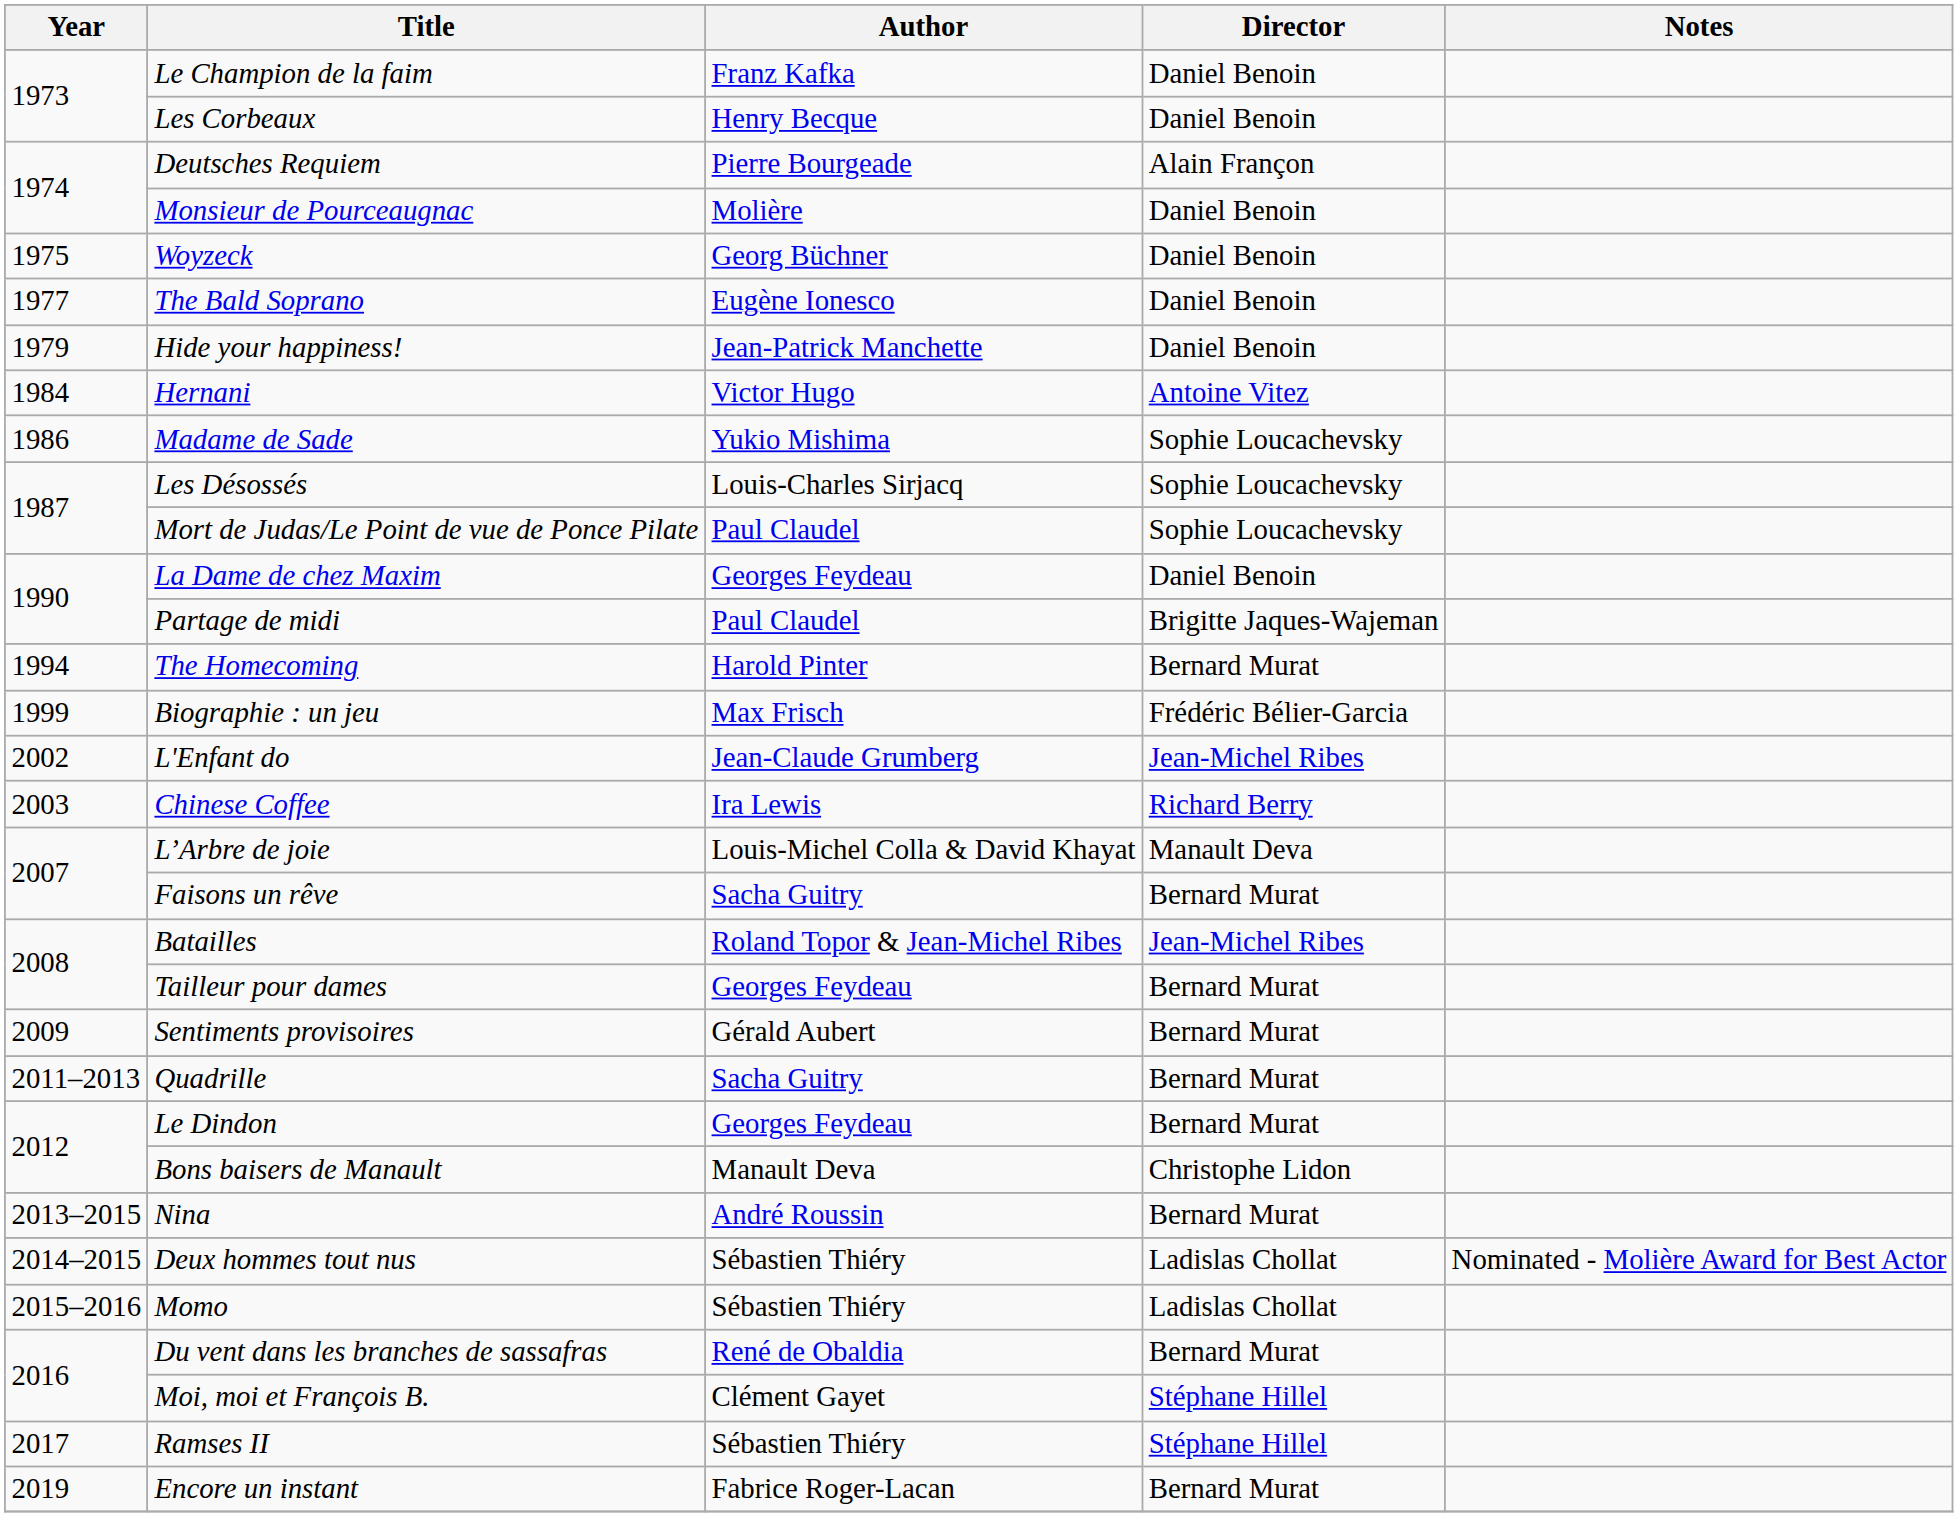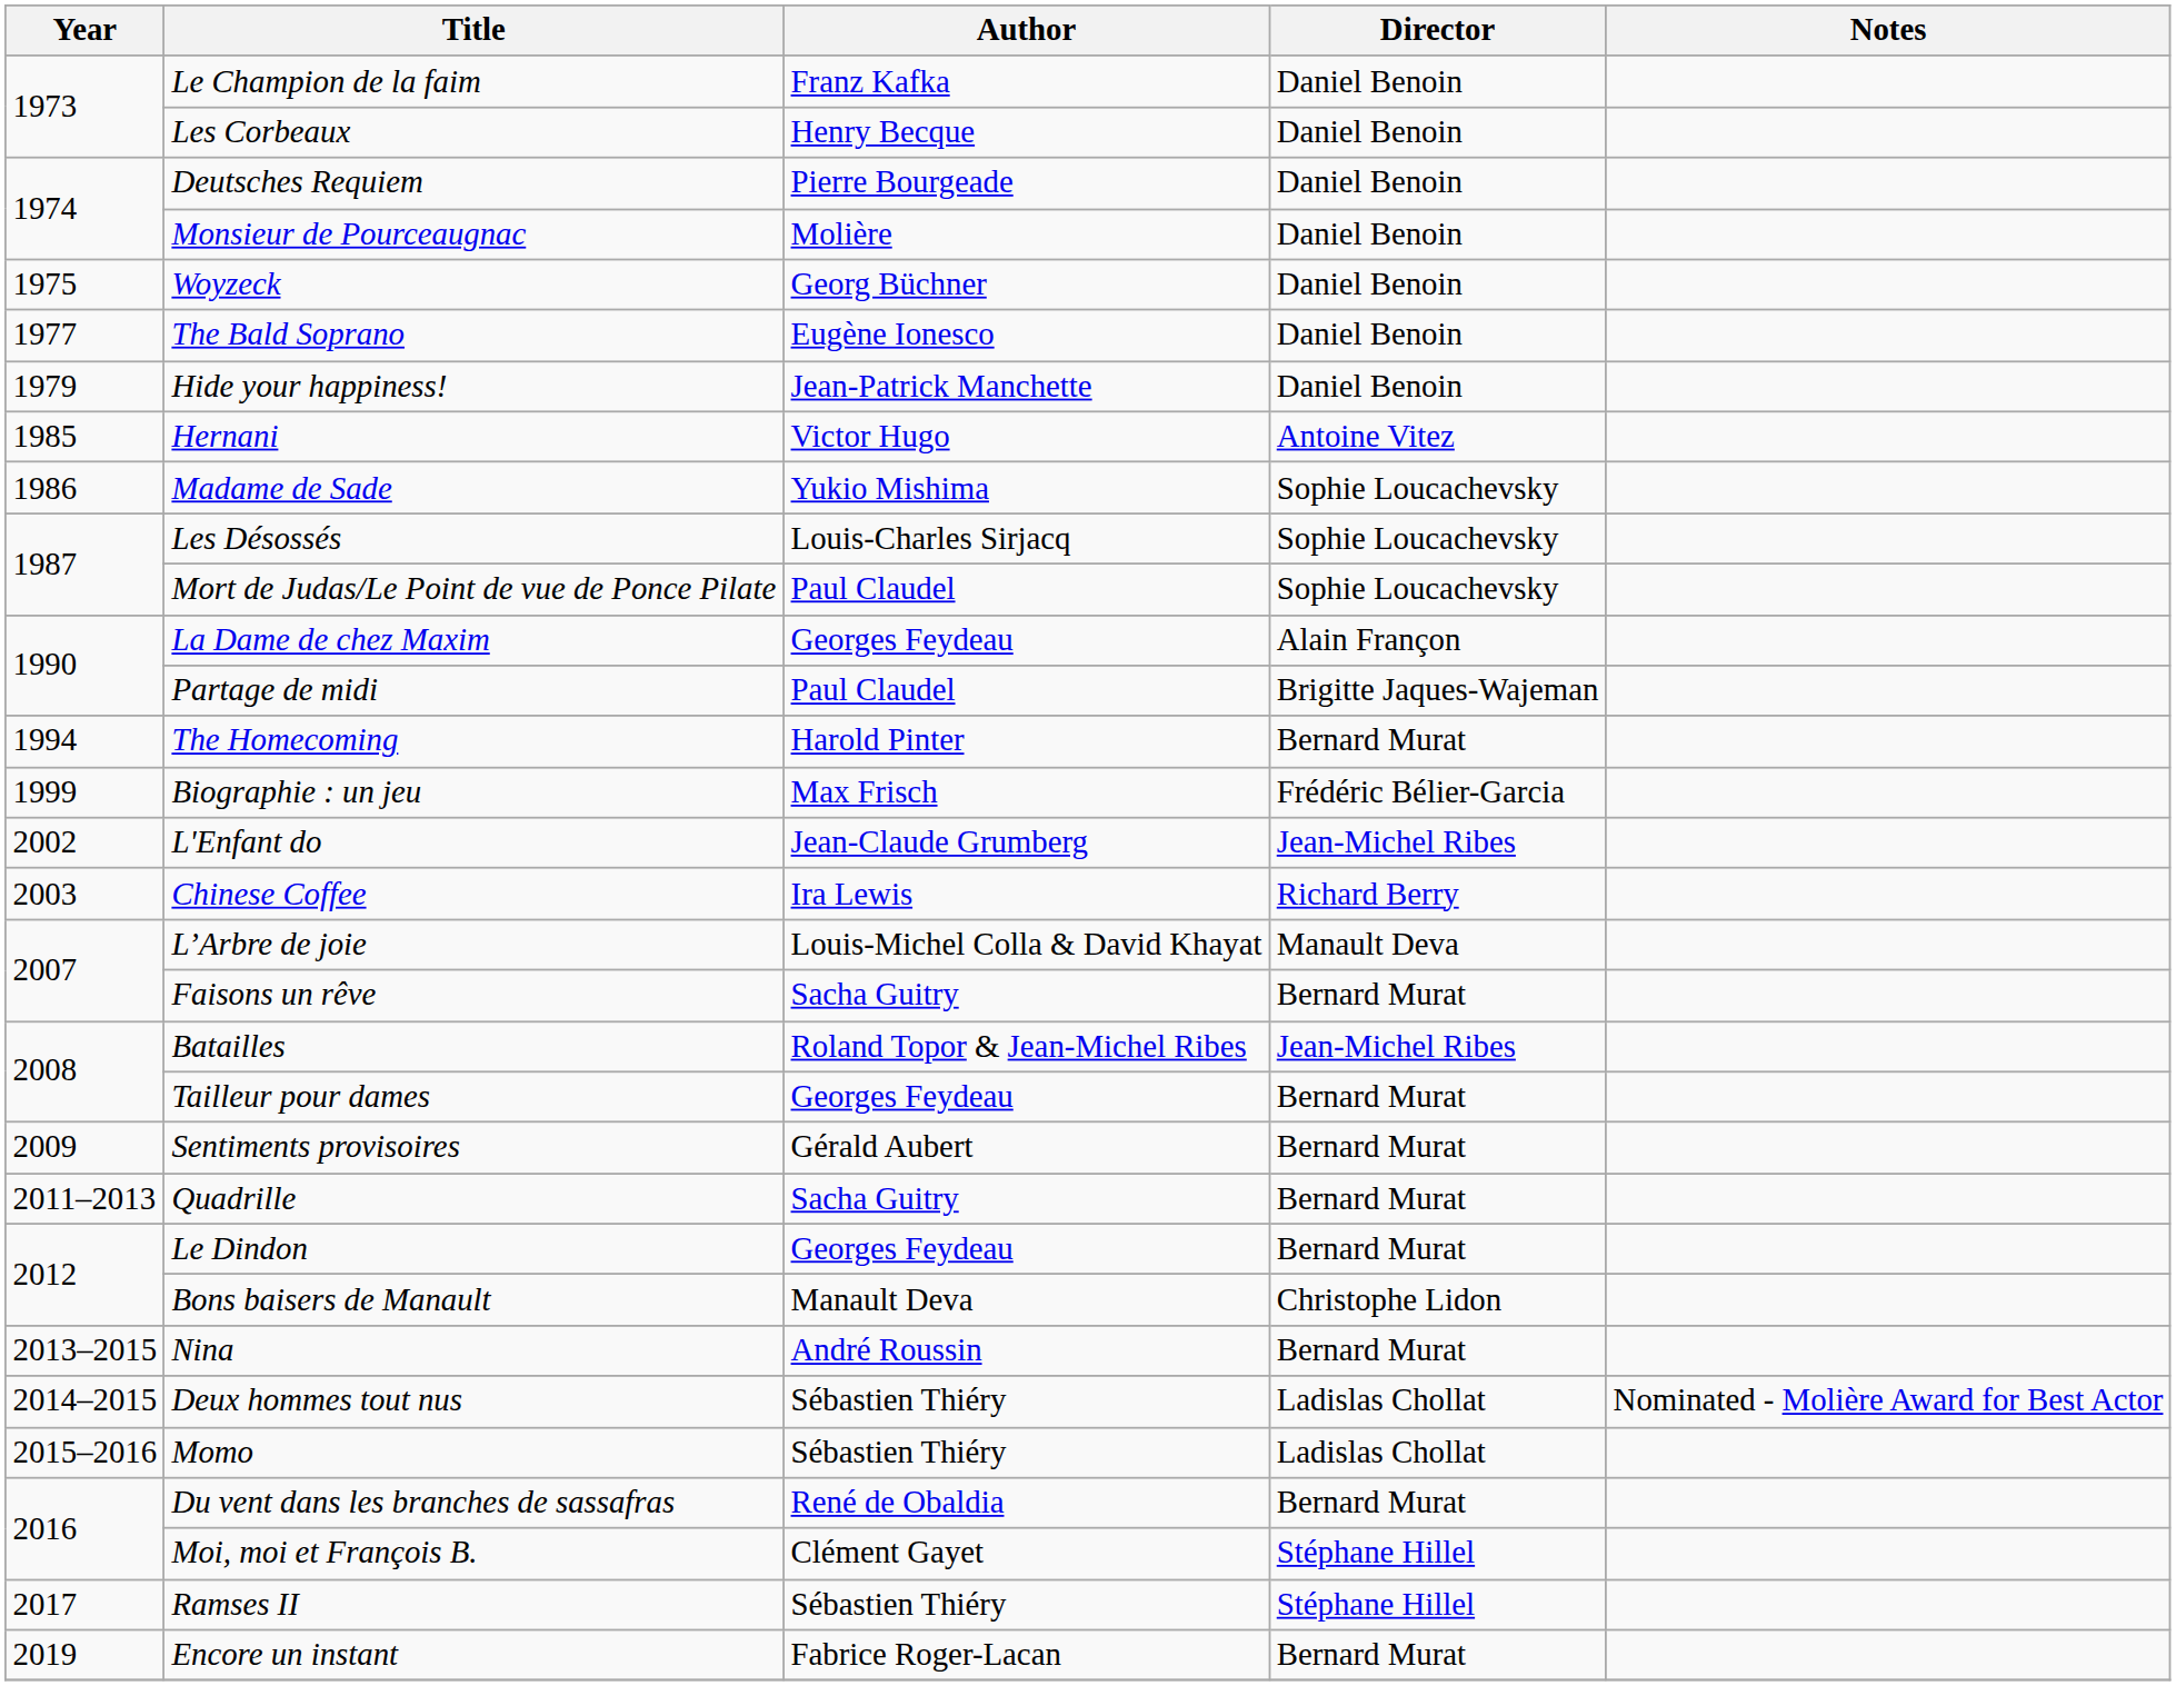Deutsches Requiem | Director: Alain Françon -> Daniel Benoin
Hernani | Year: 1984 -> 1985
La Dame de chez Maxim | Director: Daniel Benoin -> Alain Françon
